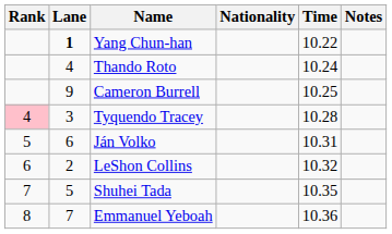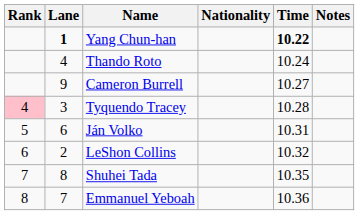Yang Chun-han | Time: normal -> bold
Cameron Burrell | Time: 10.25 -> 10.27
Shuhei Tada | Lane: 5 -> 8
